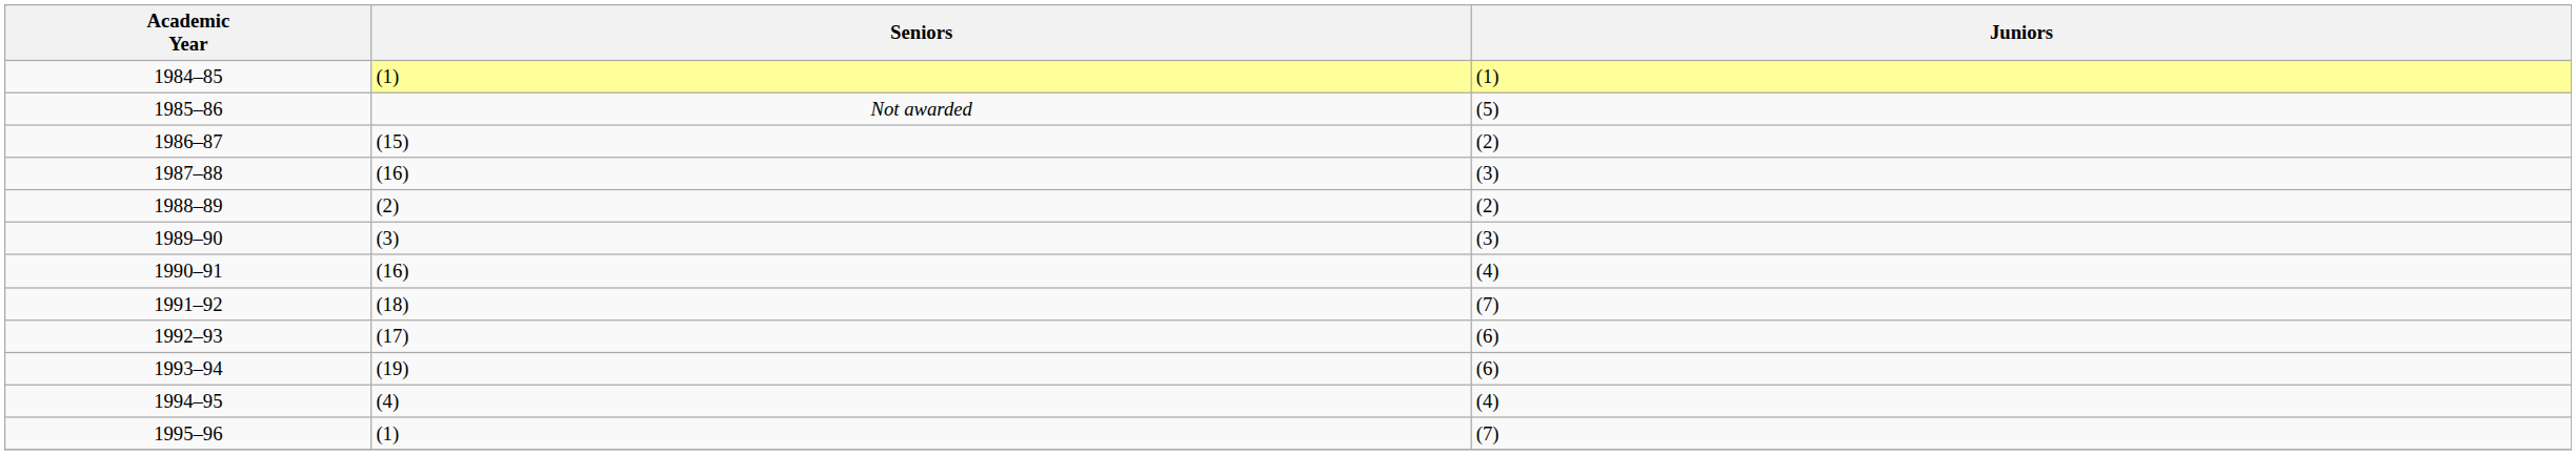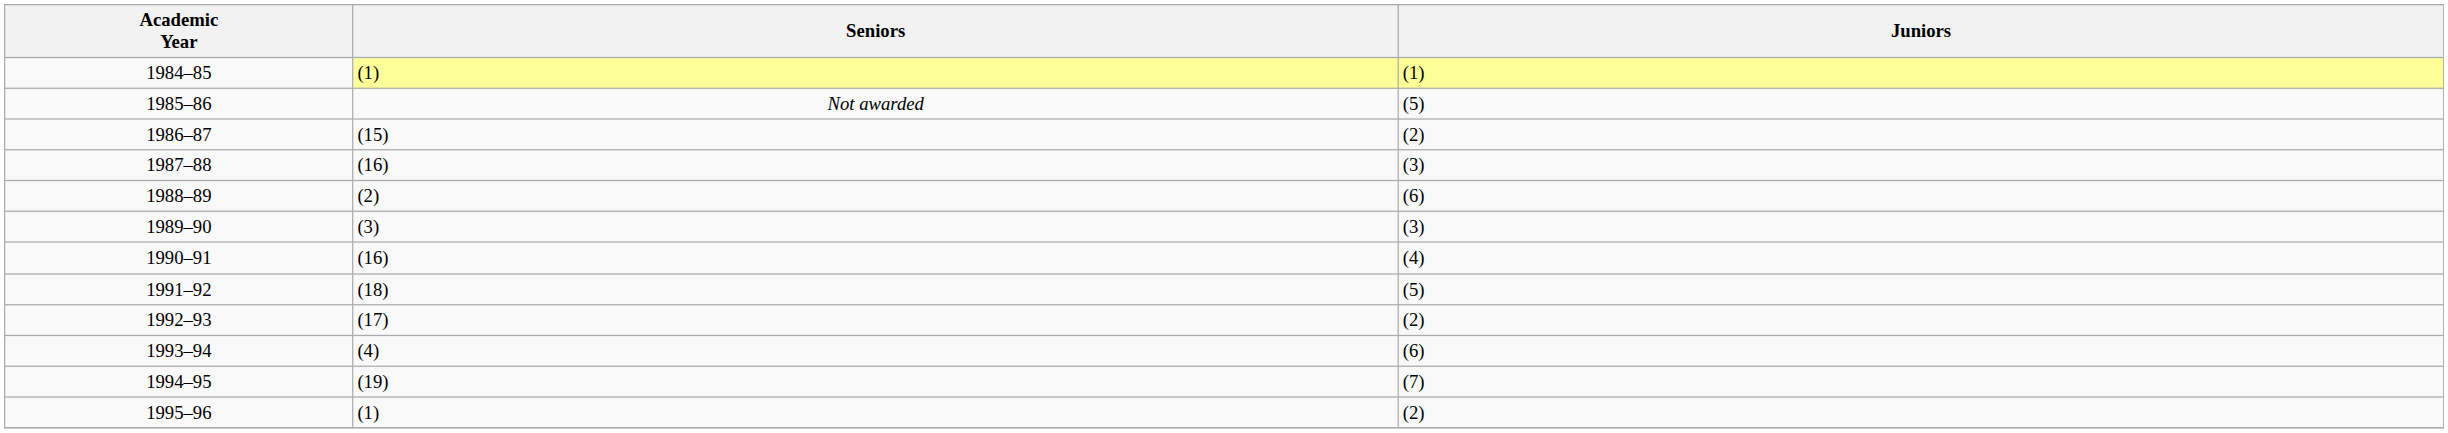1988–89 | Juniors: (2) -> (6)
1991–92 | Juniors: (7) -> (5)
1992–93 | Juniors: (6) -> (2)
1993–94 | Seniors: (19) -> (4)
1994–95 | Seniors: (4) -> (19)
1994–95 | Juniors: (4) -> (7)
1995–96 | Juniors: (7) -> (2)
